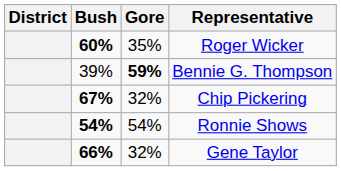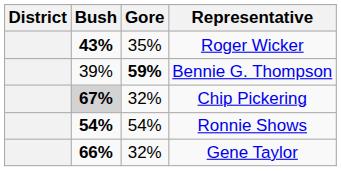Roger Wicker | Bush: 60% -> 43%
Chip Pickering | Bush: no background -> lightgrey background
